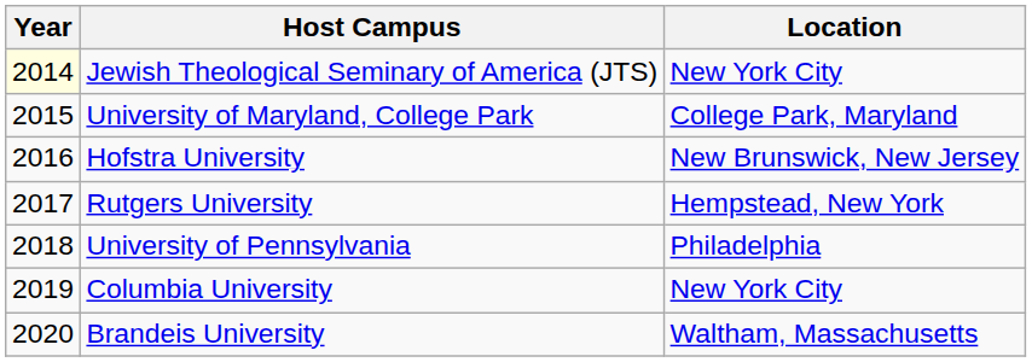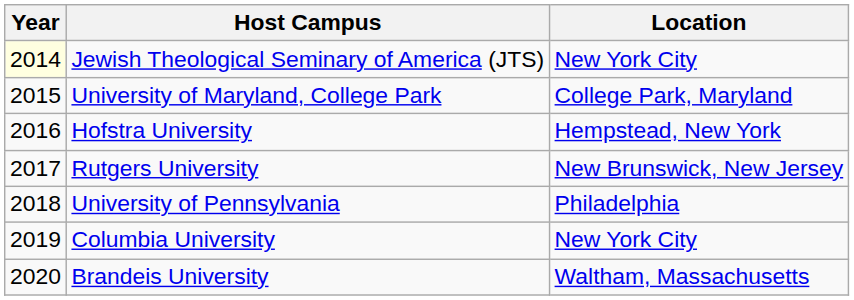Hofstra University | Location: New Brunswick, New Jersey -> Hempstead, New York
Rutgers University | Location: Hempstead, New York -> New Brunswick, New Jersey
